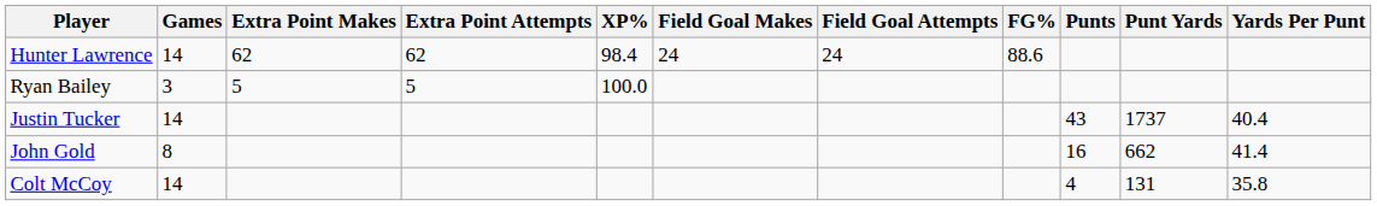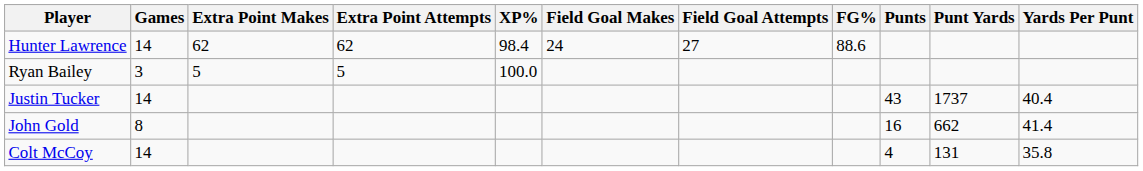Hunter Lawrence | Field Goal Attempts: 24 -> 27
